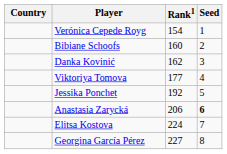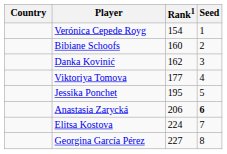Jessika Ponchet | Rank1: 192 -> 195
